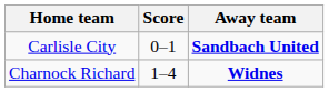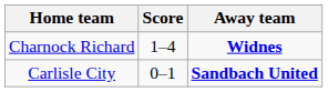rows swapped: Carlisle City <-> Charnock Richard
